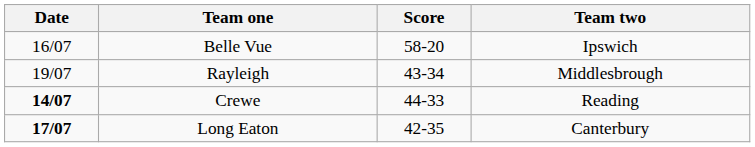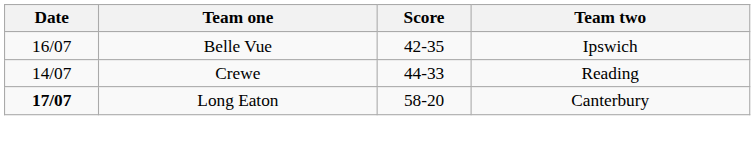Belle Vue | Score: 58-20 -> 42-35
- row: 19/07 | Rayleigh | 43-34 | Middlesbrough
Crewe | Date: bold -> normal
Long Eaton | Score: 42-35 -> 58-20
